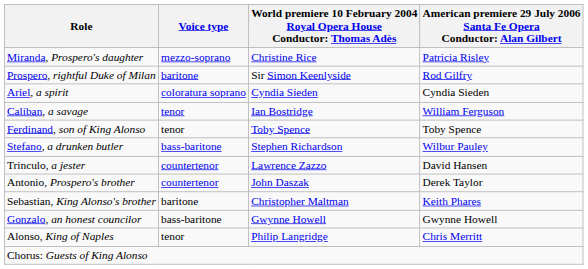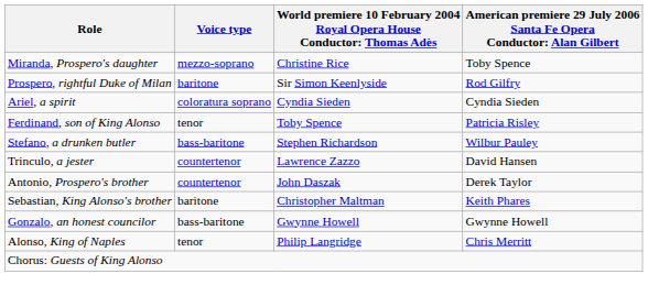Miranda, Prospero's daughter | column 4: Patricia Risley -> Toby Spence
- row: Caliban, a savage | tenor | Ian Bostridge | William Ferguson
Ferdinand, son of King Alonso | column 4: Toby Spence -> Patricia Risley
